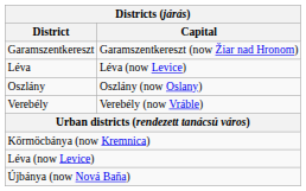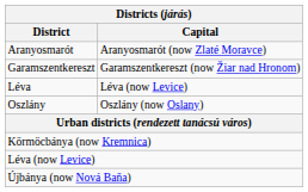+ row: Aranyosmarót | Aranyosmarót (now Zlaté Moravce)
- row: Verebély | Verebély (now Vráble)
